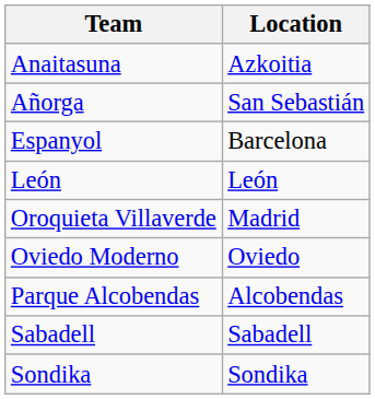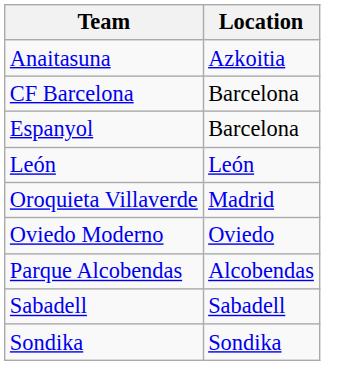- row: Añorga | San Sebastián
+ row: CF Barcelona | Barcelona
